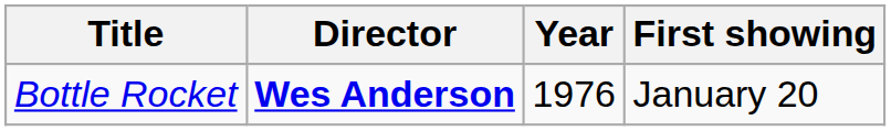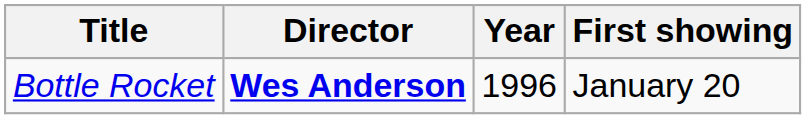Bottle Rocket | Year: 1976 -> 1996
